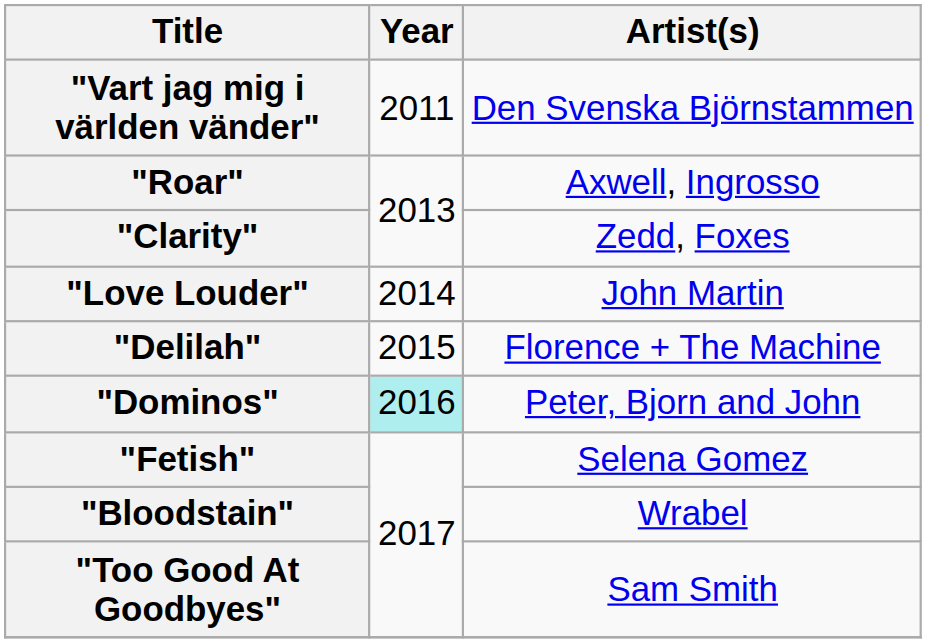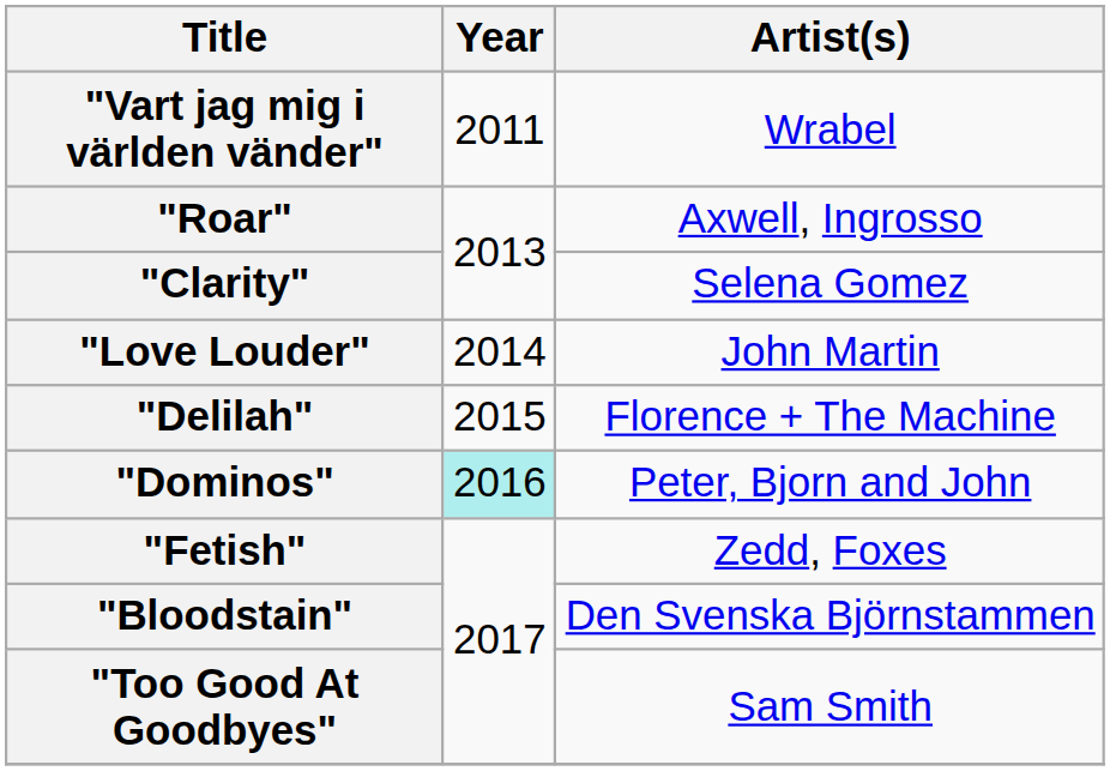"Vart jag mig i världen vänder" | Artist(s): Den Svenska Björnstammen -> Wrabel
"Clarity" | Artist(s): Zedd, Foxes -> Selena Gomez
"Fetish" | Artist(s): Selena Gomez -> Zedd, Foxes
"Bloodstain" | Artist(s): Wrabel -> Den Svenska Björnstammen
